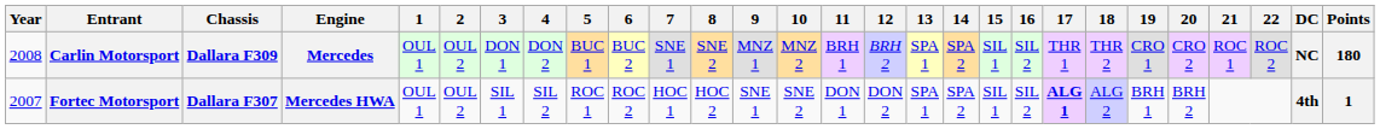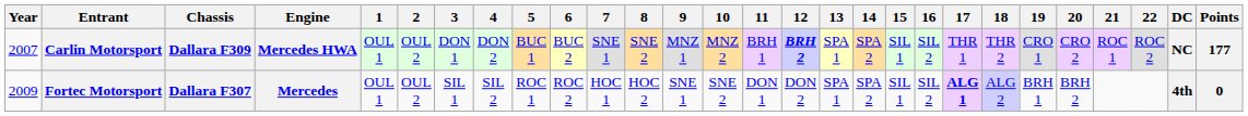Carlin Motorsport | Year: 2008 -> 2007
Carlin Motorsport | Engine: Mercedes -> Mercedes HWA
Carlin Motorsport | 12: normal -> bold
Carlin Motorsport | Points: 180 -> 177
Fortec Motorsport | Year: 2007 -> 2009
Fortec Motorsport | Engine: Mercedes HWA -> Mercedes
Fortec Motorsport | Points: 1 -> 0
